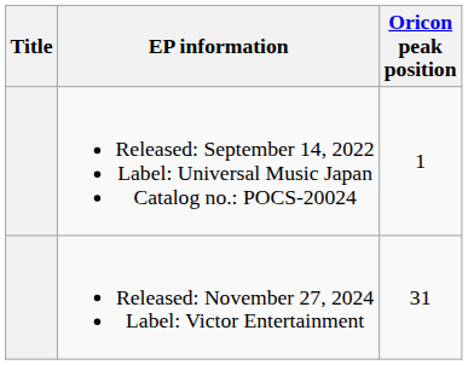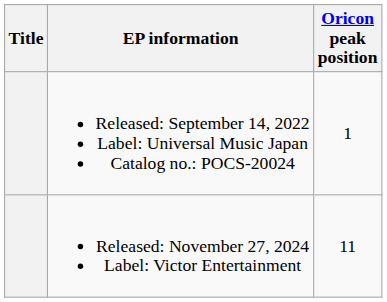Released: November 27, 2024 Label: Victor Entertainment | Oricon peak position: 31 -> 11
